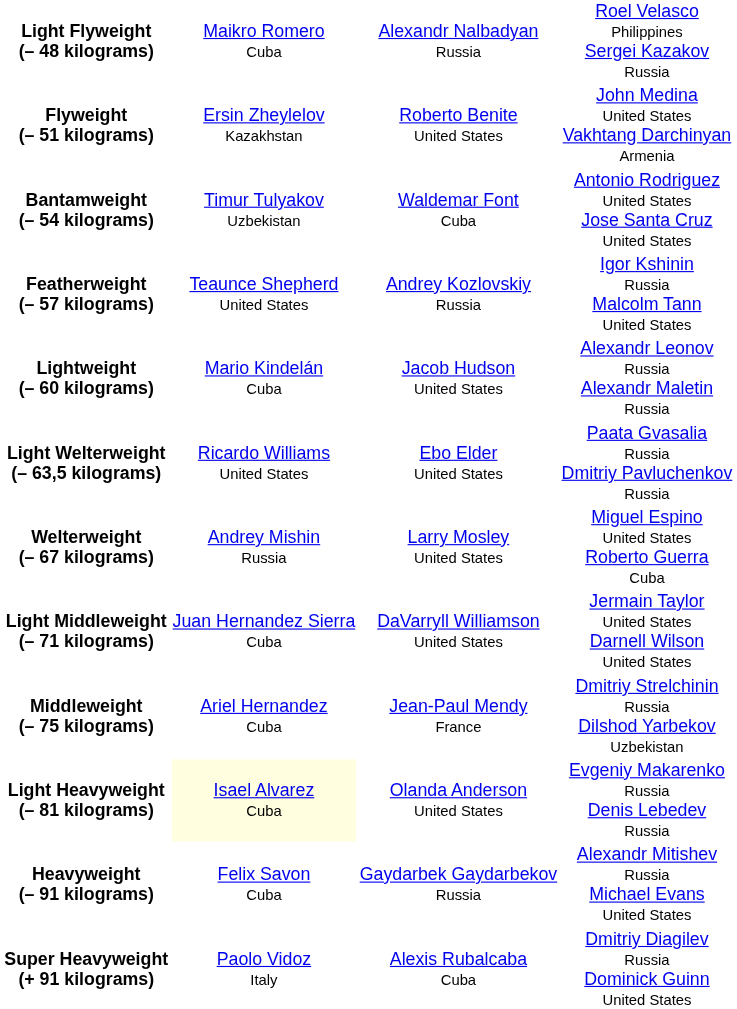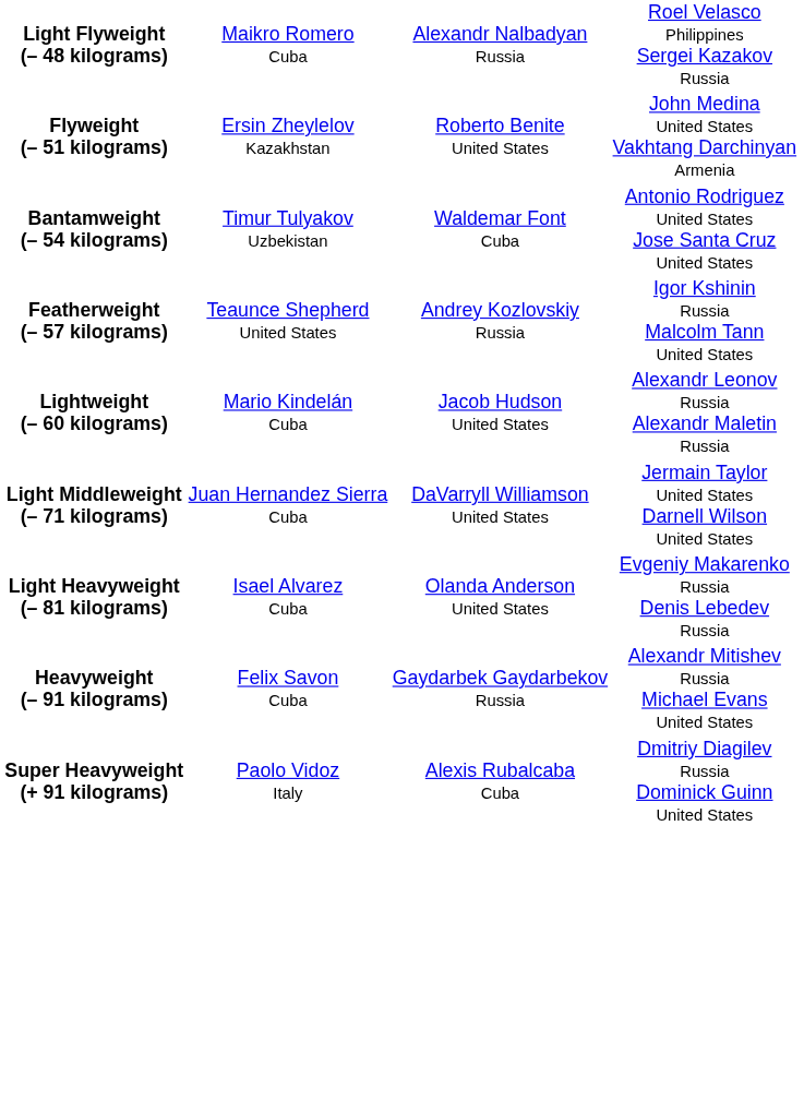- row: Light Welterweight (– 63,5 kilograms) | Ricardo Williams United States | Ebo Elder United States | Paata Gvasalia Russia Dmitriy Pavluchenkov Russia
- row: Welterweight (– 67 kilograms) | Andrey Mishin Russia | Larry Mosley United States | Miguel Espino United States Roberto Guerra Cuba
- row: Middleweight (– 75 kilograms) | Ariel Hernandez Cuba | Jean-Paul Mendy France | Dmitriy Strelchinin Russia Dilshod Yarbekov Uzbekistan
Light Heavyweight (– 81 kilograms) | column 2: lightyellow background -> no background
